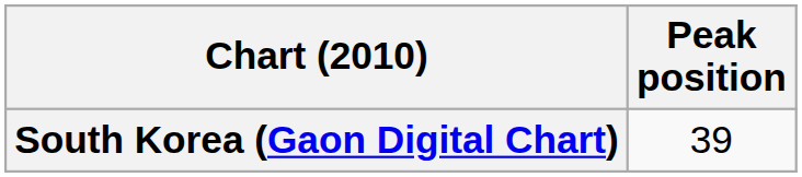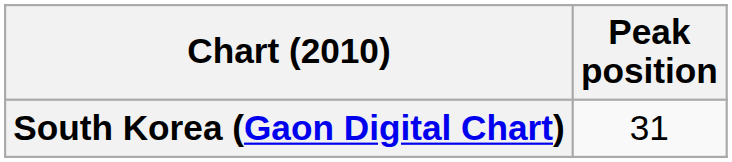South Korea (Gaon Digital Chart) | Peak position: 39 -> 31
